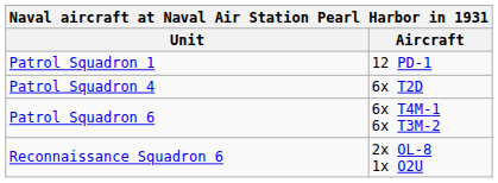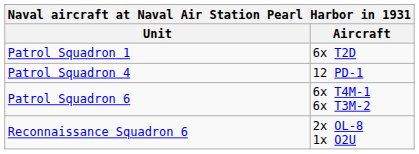Patrol Squadron 1 | Aircraft: 12 PD-1 -> 6x T2D
Patrol Squadron 4 | Aircraft: 6x T2D -> 12 PD-1
